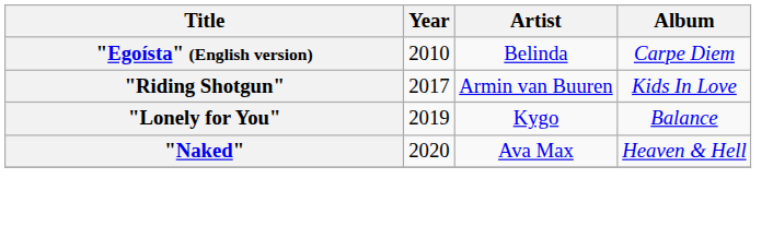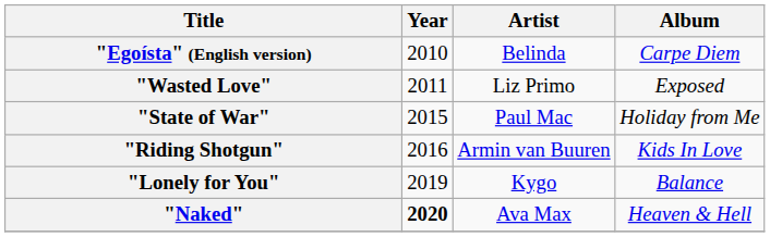+ row: "Wasted Love" | 2011 | Liz Primo | Exposed
+ row: "State of War" | 2015 | Paul Mac | Holiday from Me
"Riding Shotgun" | Year: 2017 -> 2016
"Naked" | Year: normal -> bold
